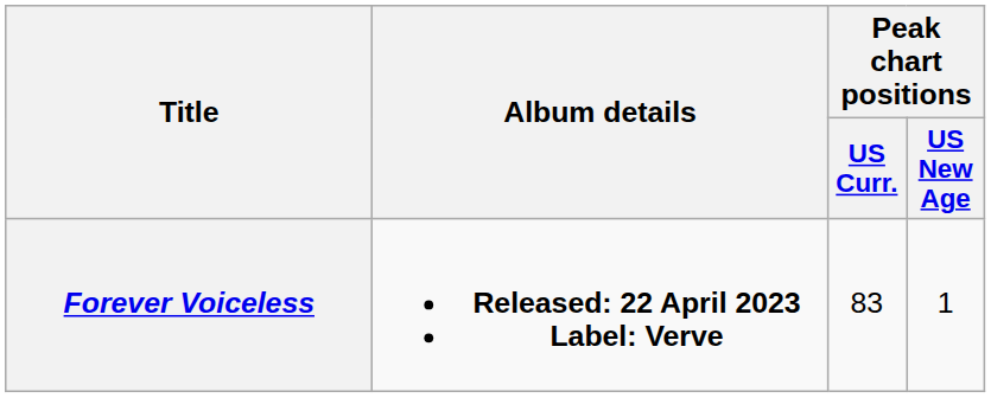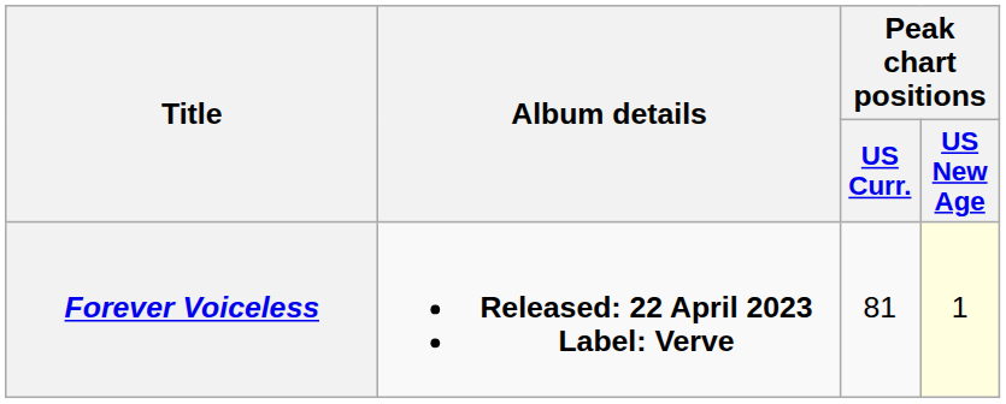Forever Voiceless | Peak chart positions / US Curr.: 83 -> 81
Forever Voiceless | Peak chart positions / US New Age: no background -> lightyellow background
